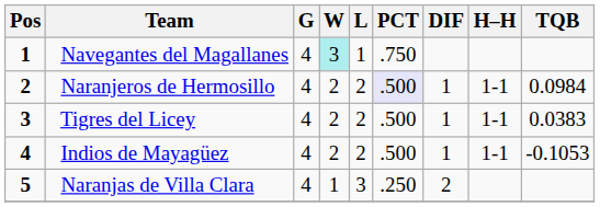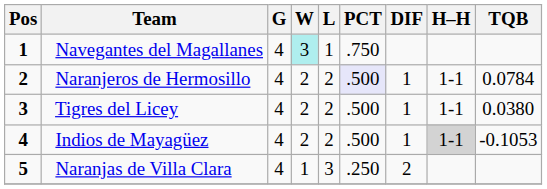Naranjeros de Hermosillo | TQB: 0.0984 -> 0.0784
Tigres del Licey | TQB: 0.0383 -> 0.0380
Indios de Mayagüez | H–H: no background -> lightgrey background
